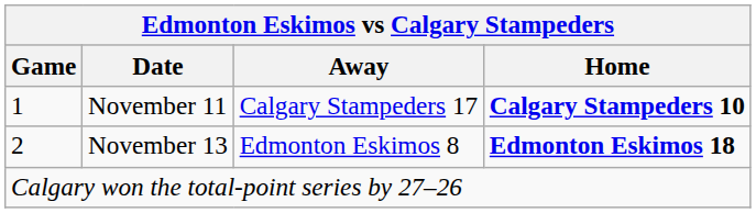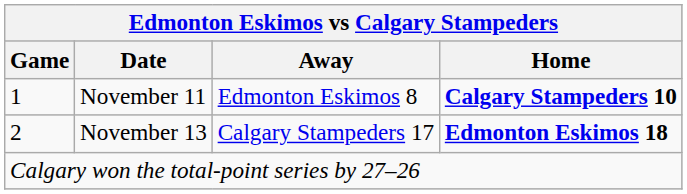November 11 | Away: Calgary Stampeders 17 -> Edmonton Eskimos 8
November 13 | Away: Edmonton Eskimos 8 -> Calgary Stampeders 17
